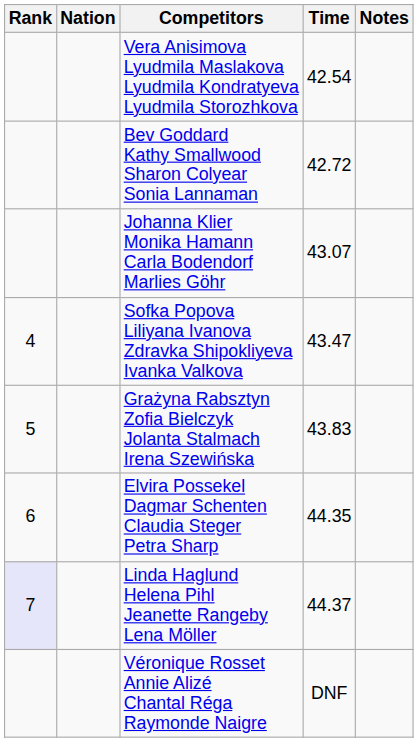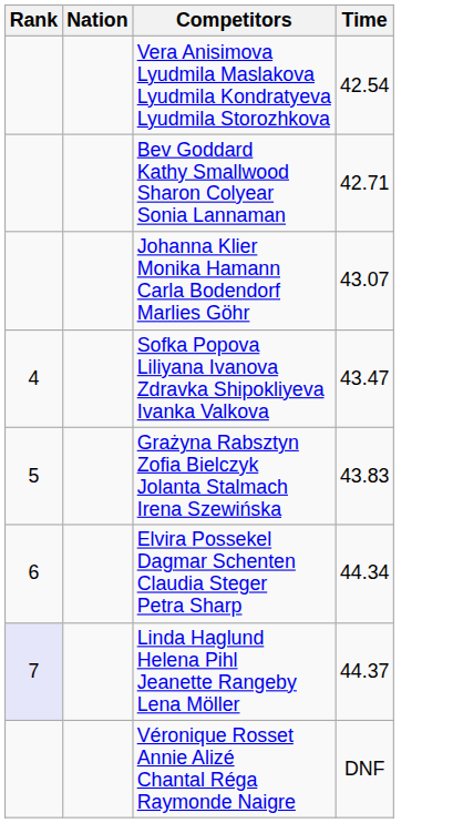- column: Notes
Bev Goddard Kathy Smallwood Sharon Colyear Sonia Lannaman | Time: 42.72 -> 42.71
Elvira Possekel Dagmar Schenten Claudia Steger Petra Sharp | Time: 44.35 -> 44.34
